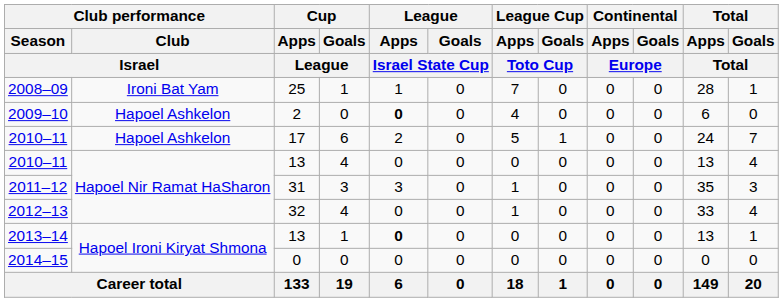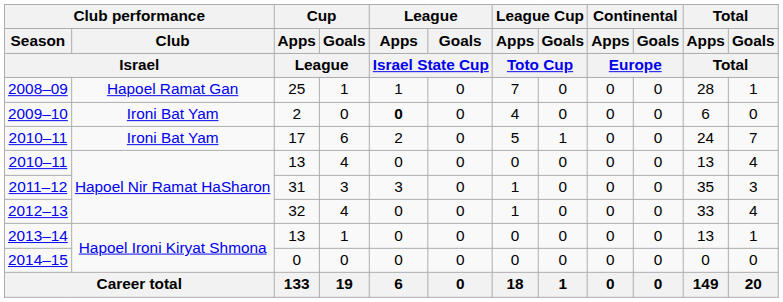2008–09 | Club performance / Club / Israel: Ironi Bat Yam -> Hapoel Ramat Gan
2009–10 | Club performance / Club / Israel: Hapoel Ashkelon -> Ironi Bat Yam
2010–11 / 17 | Club performance / Club / Israel: Hapoel Ashkelon -> Ironi Bat Yam
2013–14 | League / Apps / Israel State Cup: bold -> normal
